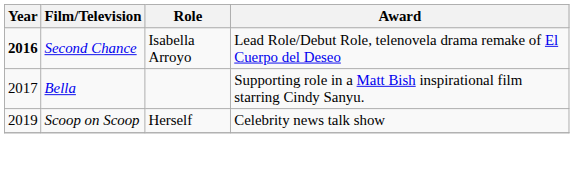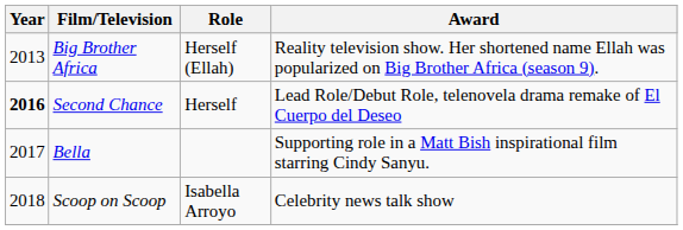+ row: 2013 | Big Brother Africa | Herself (Ellah) | Reality television show. Her shortened name Ellah was popularized on Big Brother Africa (season 9).
Second Chance | Role: Isabella Arroyo -> Herself
Scoop on Scoop | Year: 2019 -> 2018
Scoop on Scoop | Role: Herself -> Isabella Arroyo
